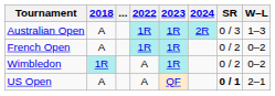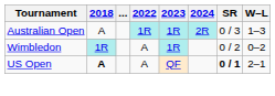- row: French Open | A | 1R | 1R | 0 / 2 | 0–2
US Open | 2018: normal -> bold
